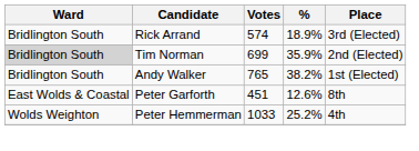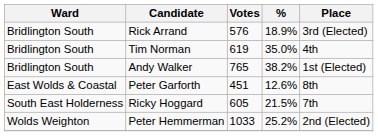Rick Arrand | Votes: 574 -> 576
Tim Norman | Ward: lightgrey background -> no background
Tim Norman | Votes: 699 -> 619
Tim Norman | %: 35.9% -> 35.0%
Tim Norman | Place: 2nd (Elected) -> 4th
+ row: South East Holderness | Ricky Hoggard | 605 | 21.5% | 7th
Peter Hemmerman | Place: 4th -> 2nd (Elected)
